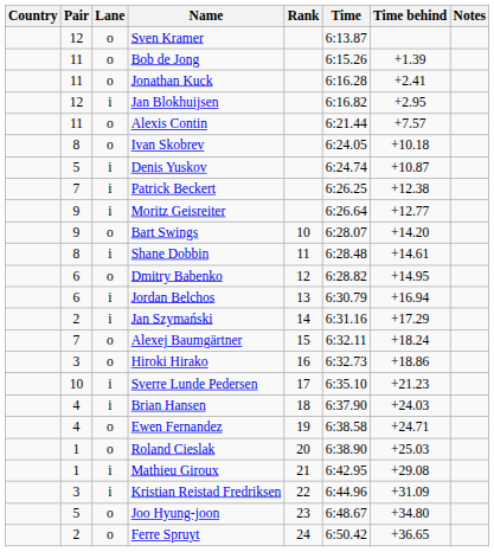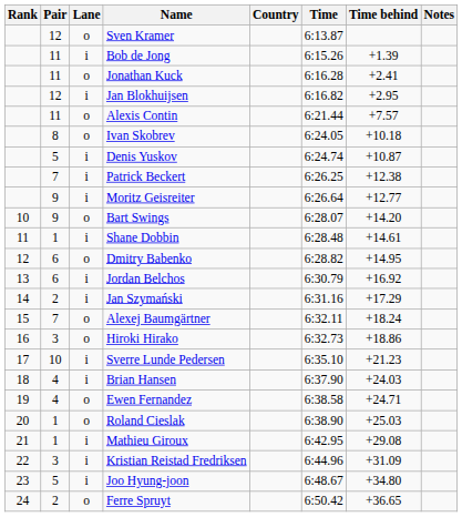columns swapped: Rank <-> Country
Bob de Jong | Lane: o -> i
Shane Dobbin | Pair: 8 -> 1
Jordan Belchos | Time behind: +16.94 -> +16.92
Joo Hyung-joon | Lane: o -> i
